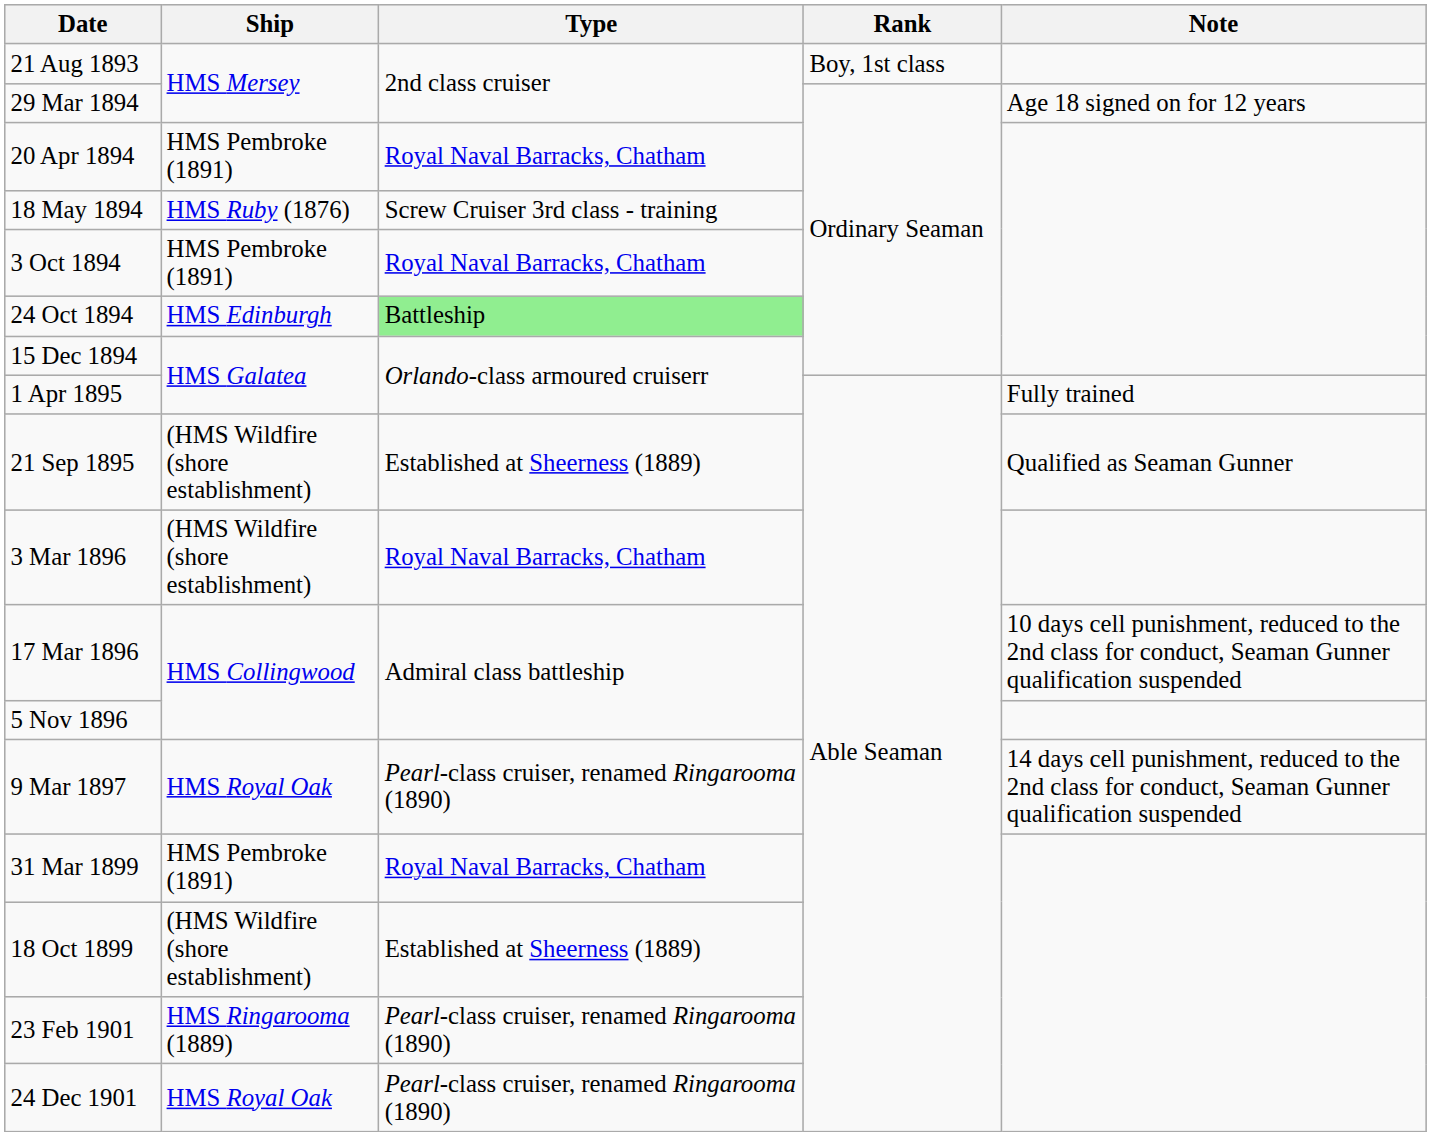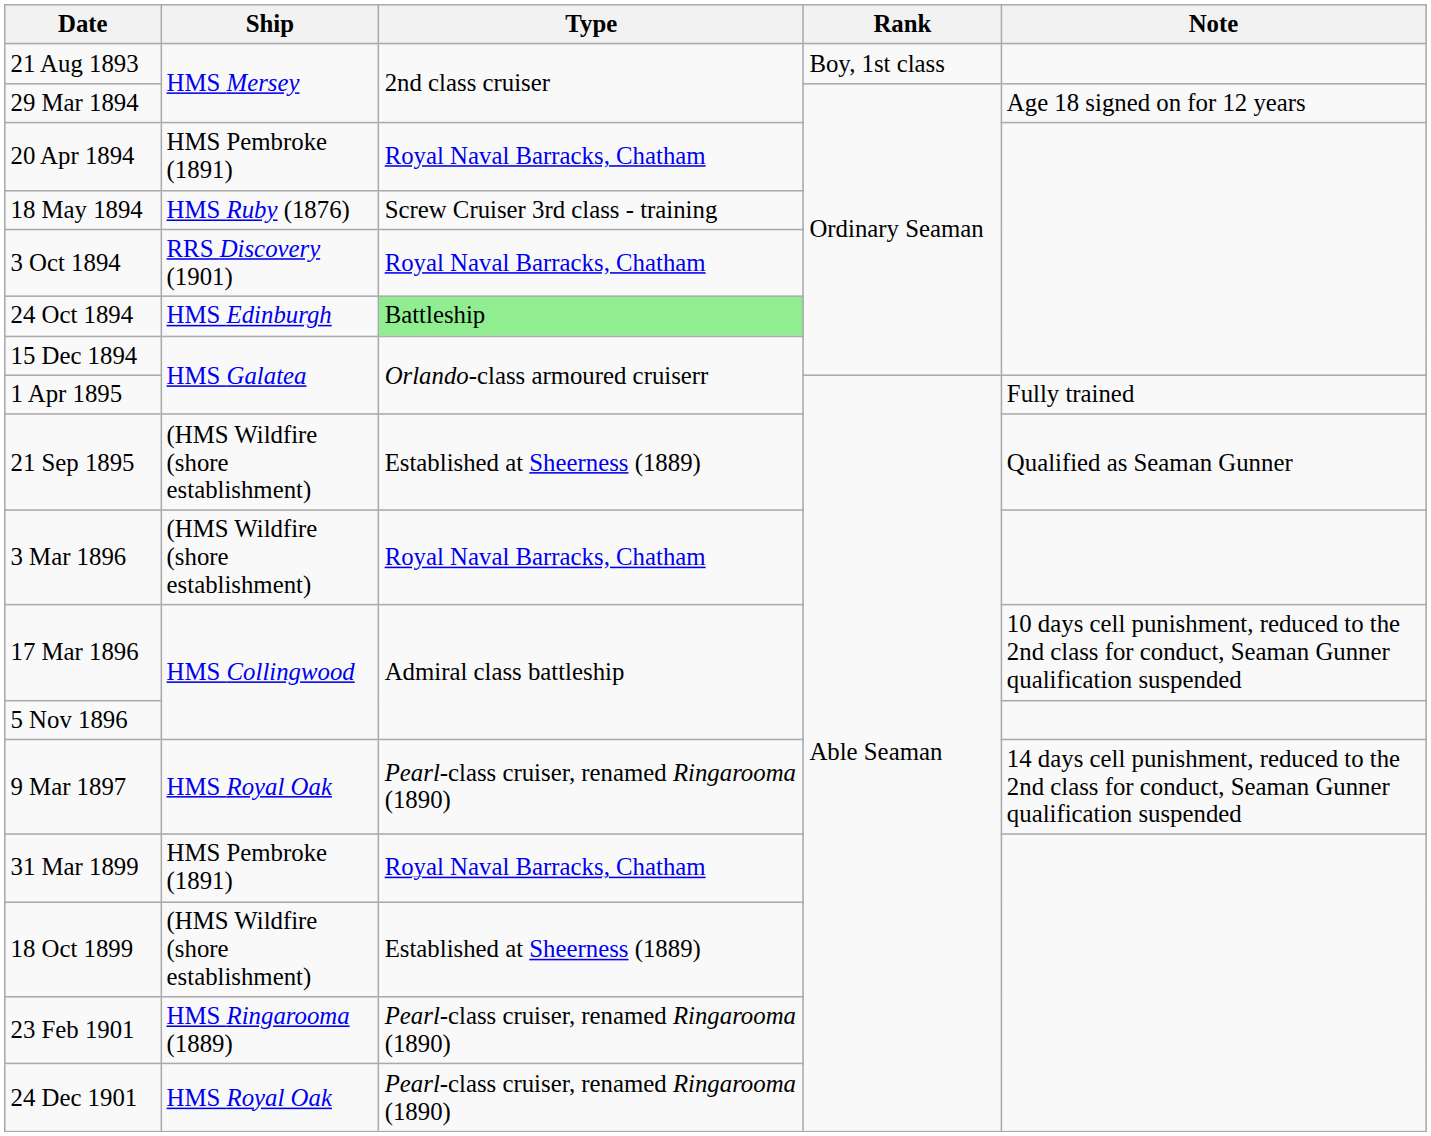3 Oct 1894 | Ship: HMS Pembroke (1891) -> RRS Discovery (1901)
